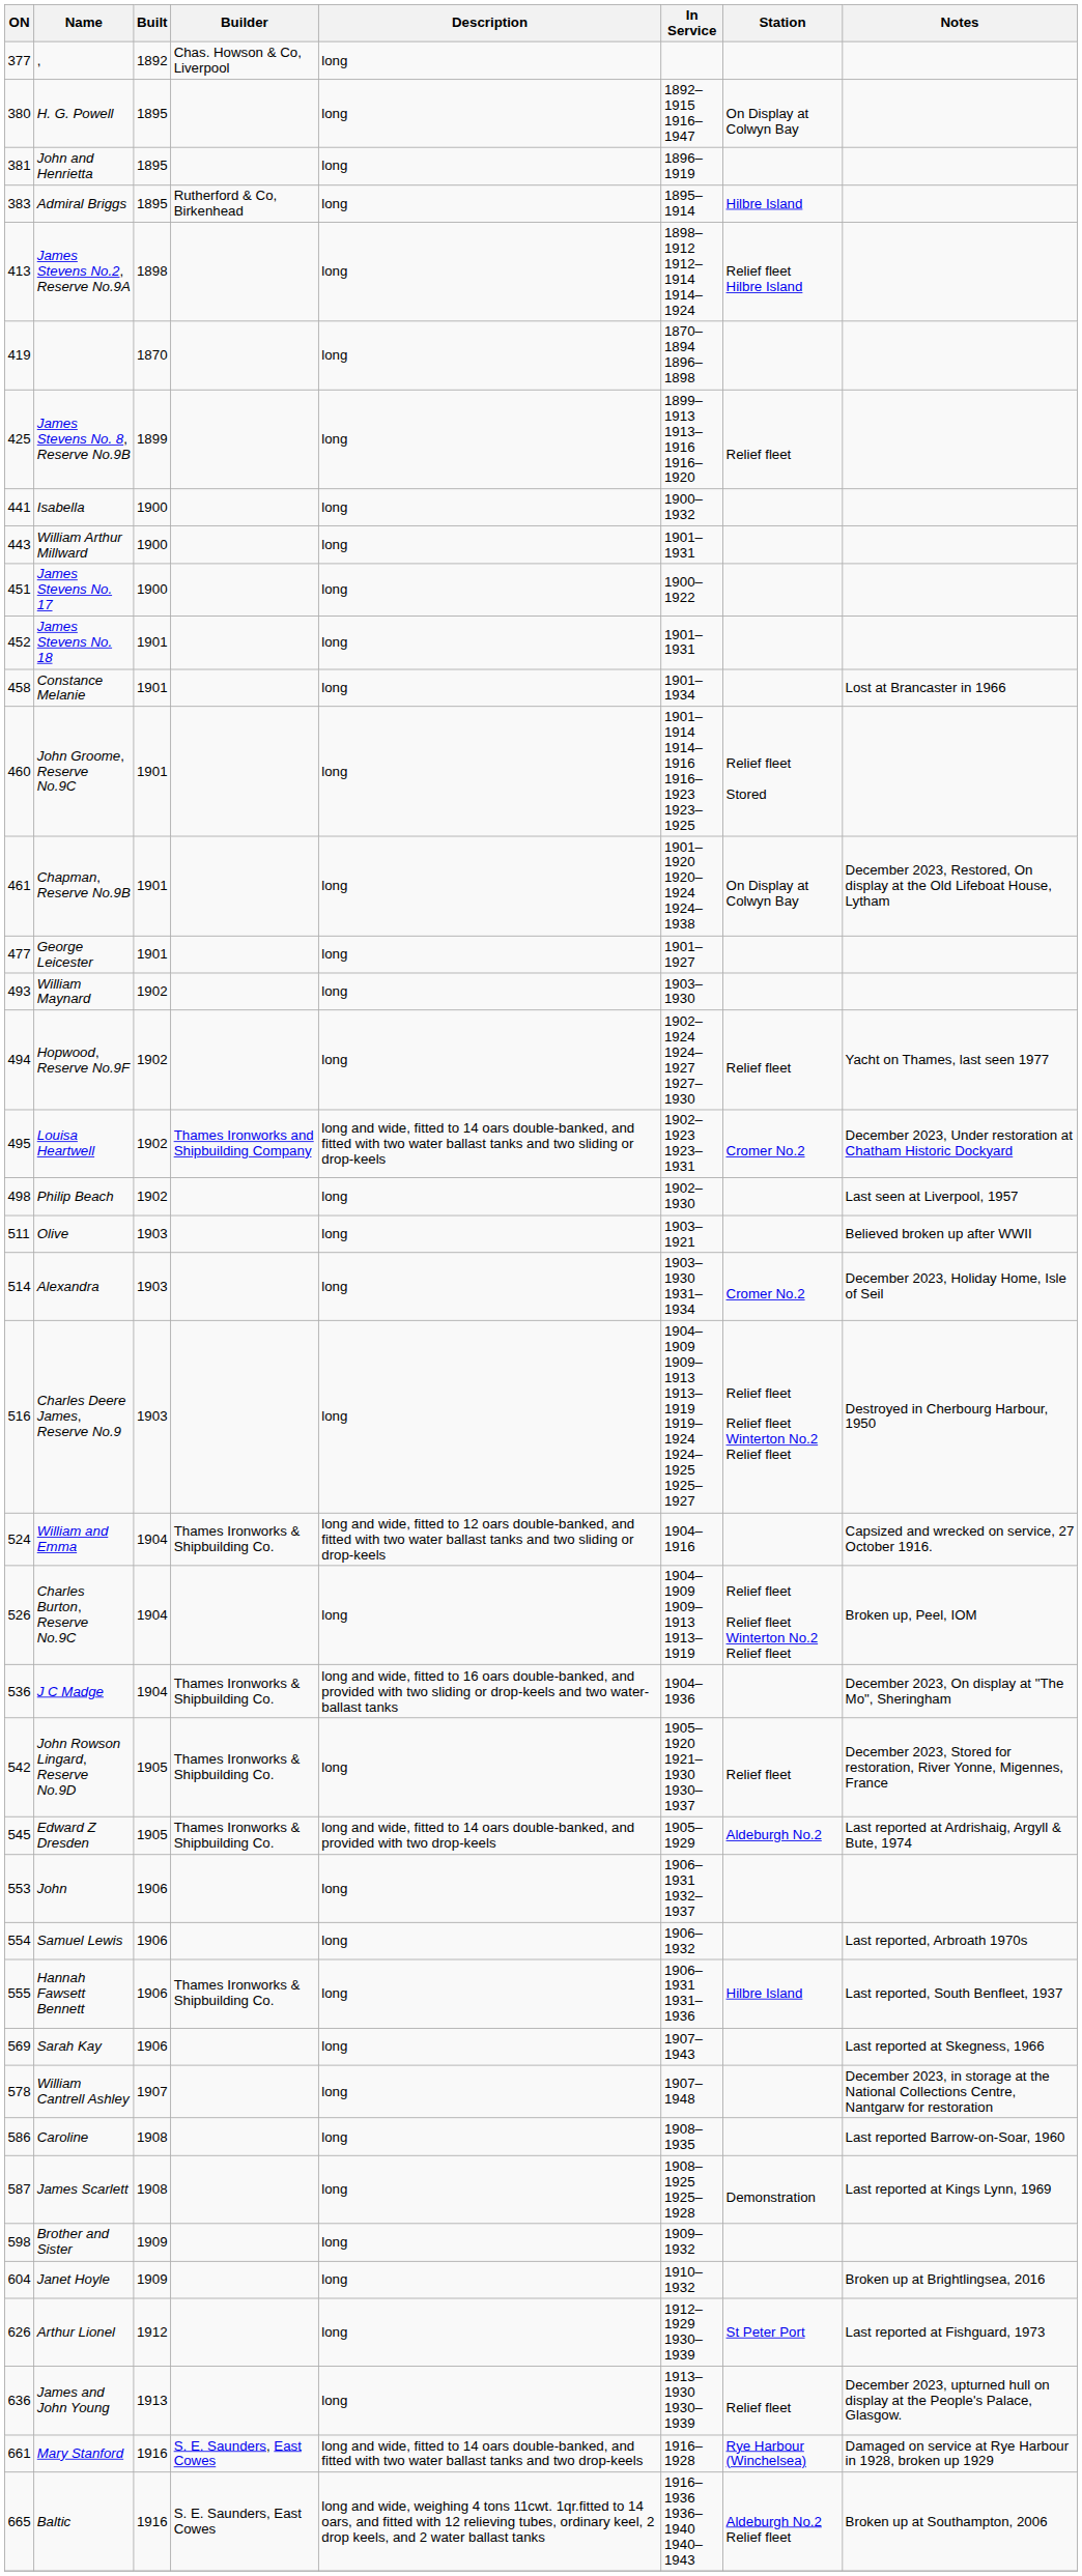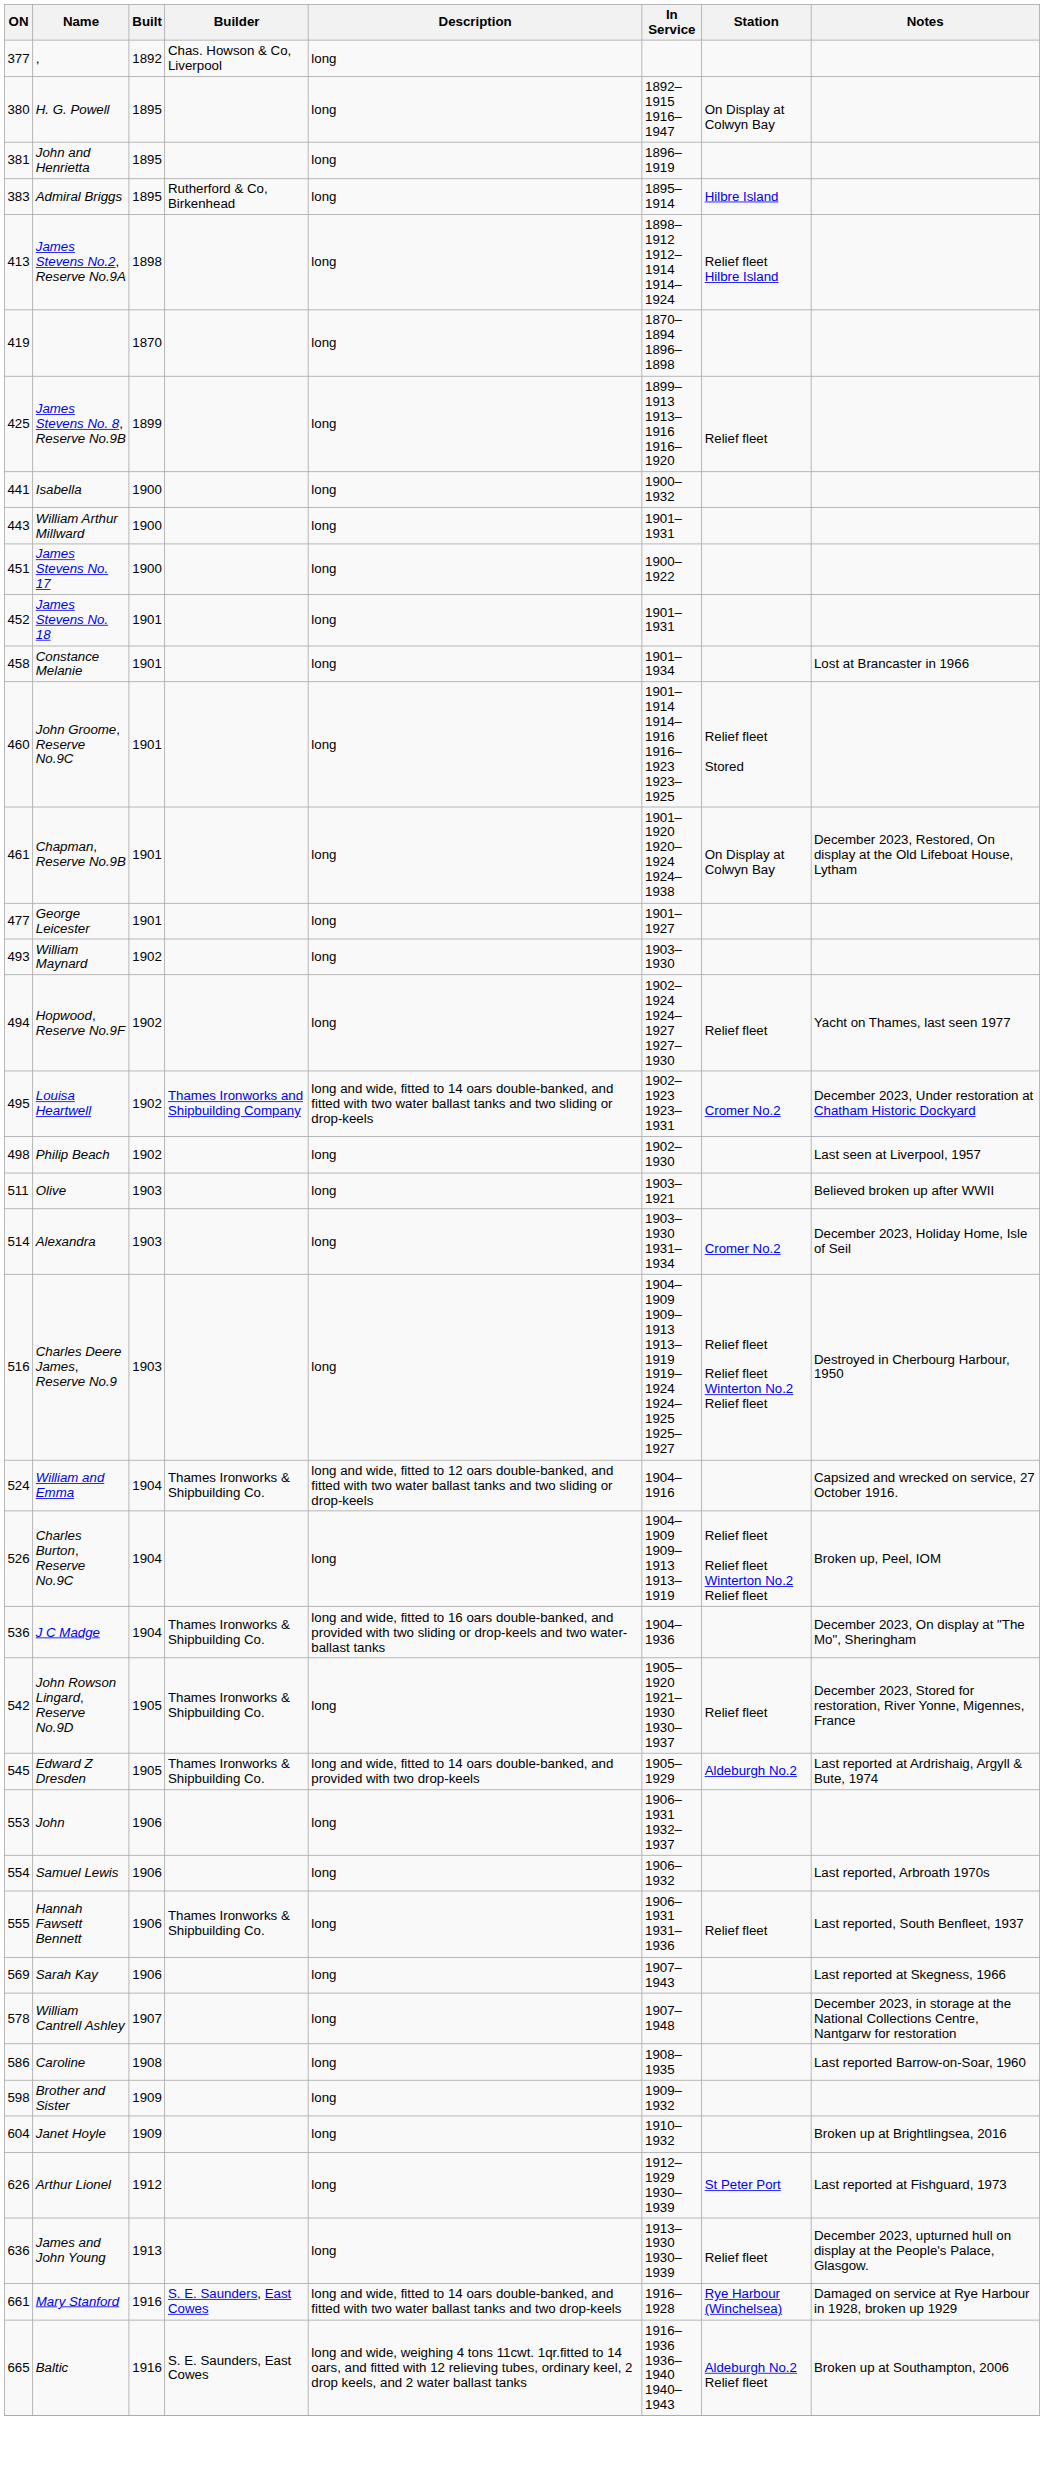Hannah Fawsett Bennett | Station: Hilbre Island -> Relief fleet
- row: 587 | James Scarlett | 1908 | long | 1908–1925 1925–1928 | Demonstration | Last reported at Kings Lynn, 1969
